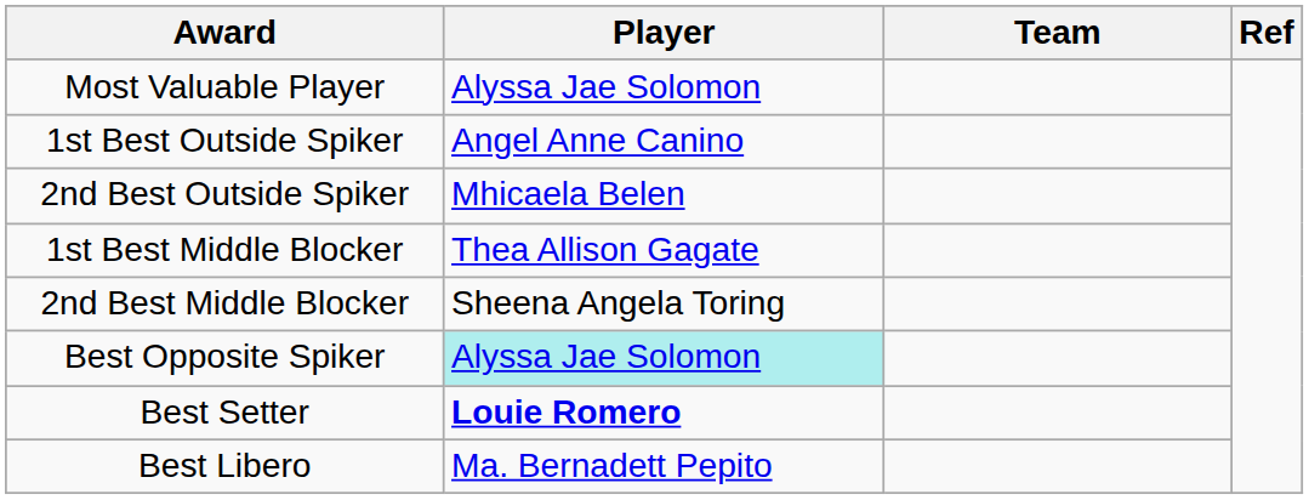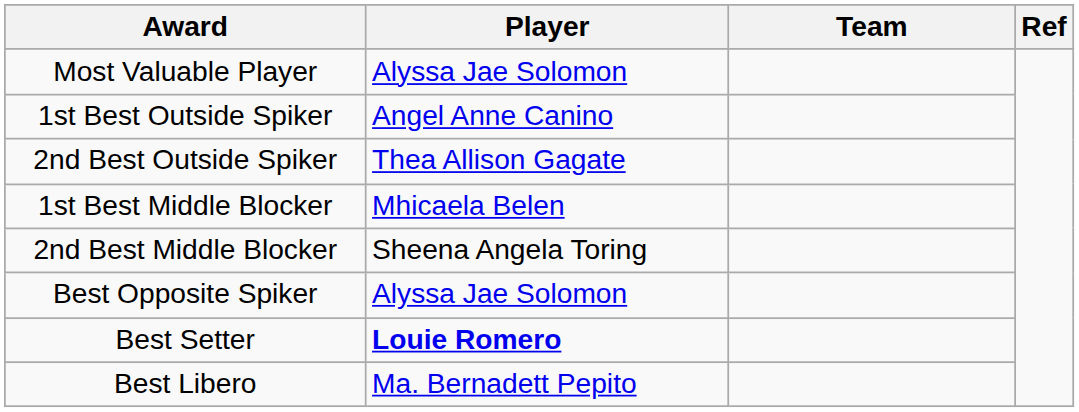2nd Best Outside Spiker | Player: Mhicaela Belen -> Thea Allison Gagate
1st Best Middle Blocker | Player: Thea Allison Gagate -> Mhicaela Belen
Best Opposite Spiker | Player: paleturquoise background -> no background
